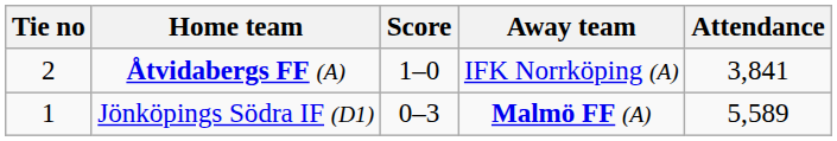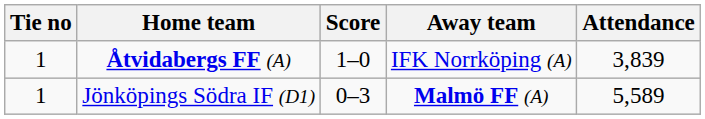Åtvidabergs FF (A) | Tie no: 2 -> 1
Åtvidabergs FF (A) | Attendance: 3,841 -> 3,839
